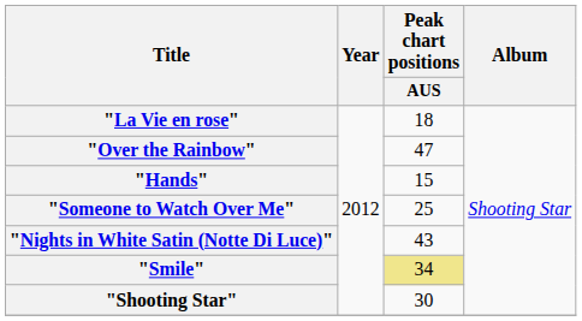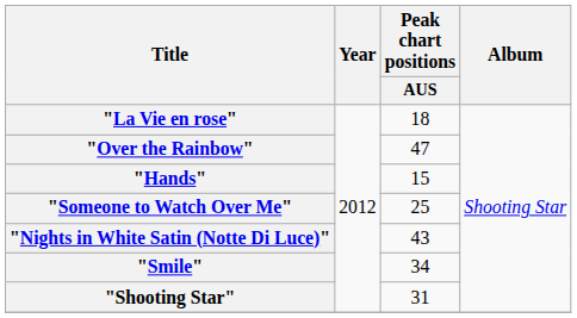"Smile" | Peak chart positions / AUS: khaki background -> no background
"Shooting Star" | Peak chart positions / AUS: 30 -> 31
